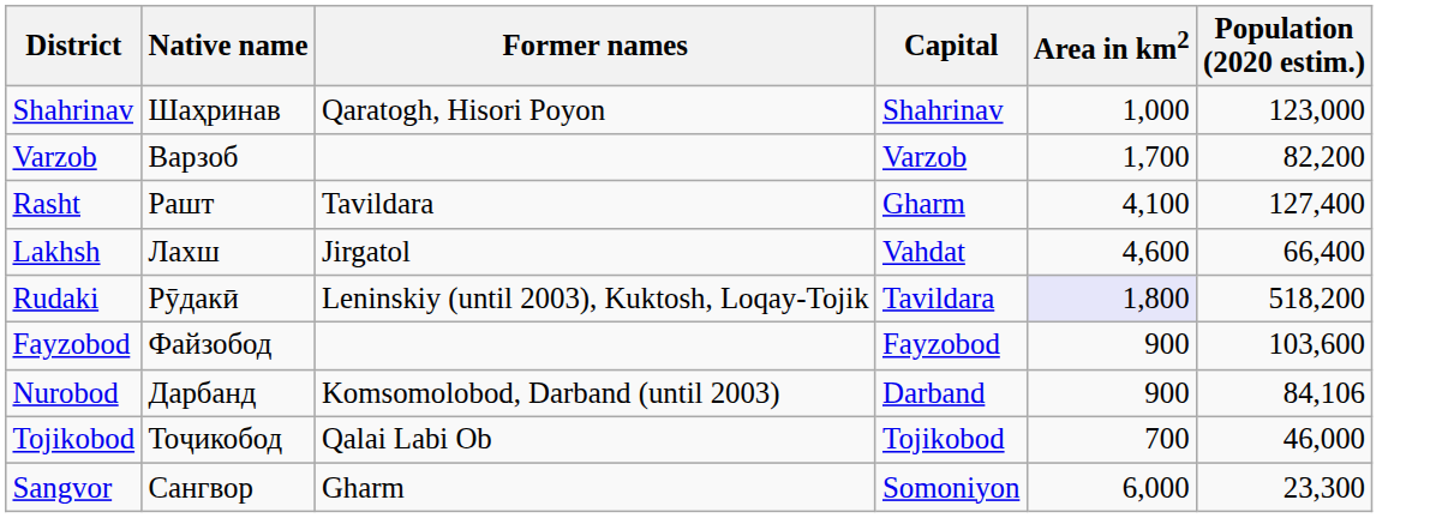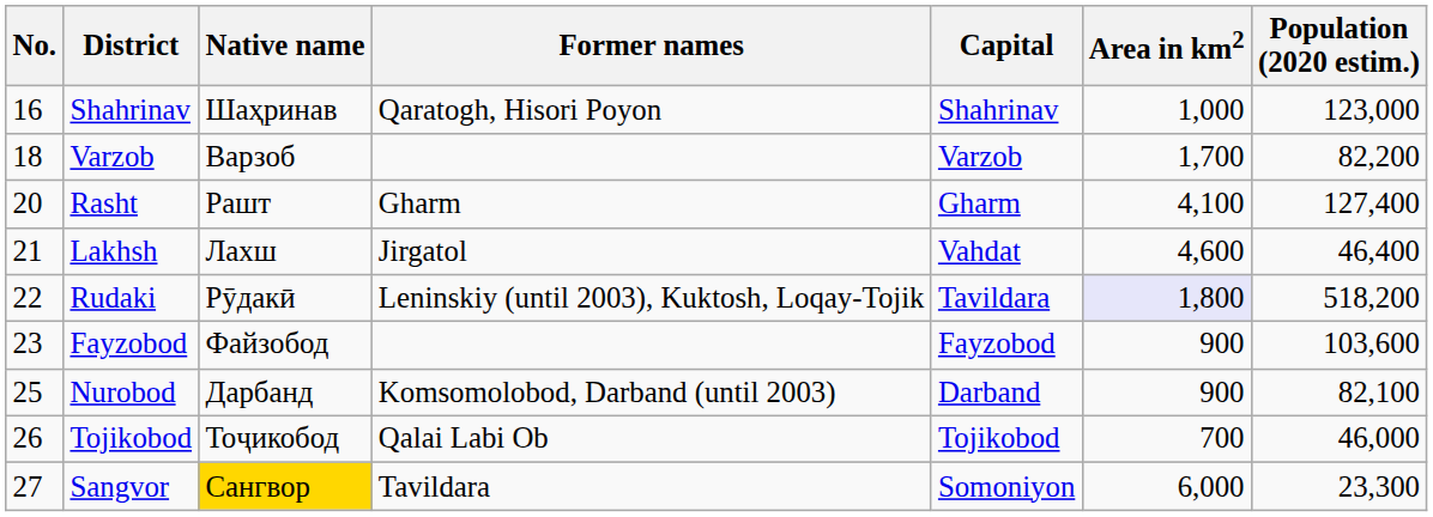+ column: No. | 16 | 18 | 20 | 21 | 22 | 23 | 25 | 26 | 27
Rasht | Former names: Tavildara -> Gharm
Lakhsh | Population (2020 estim.): 66,400 -> 46,400
Nurobod | Population (2020 estim.): 84,106 -> 82,100
Sangvor | Native name: no background -> gold background
Sangvor | Former names: Gharm -> Tavildara
